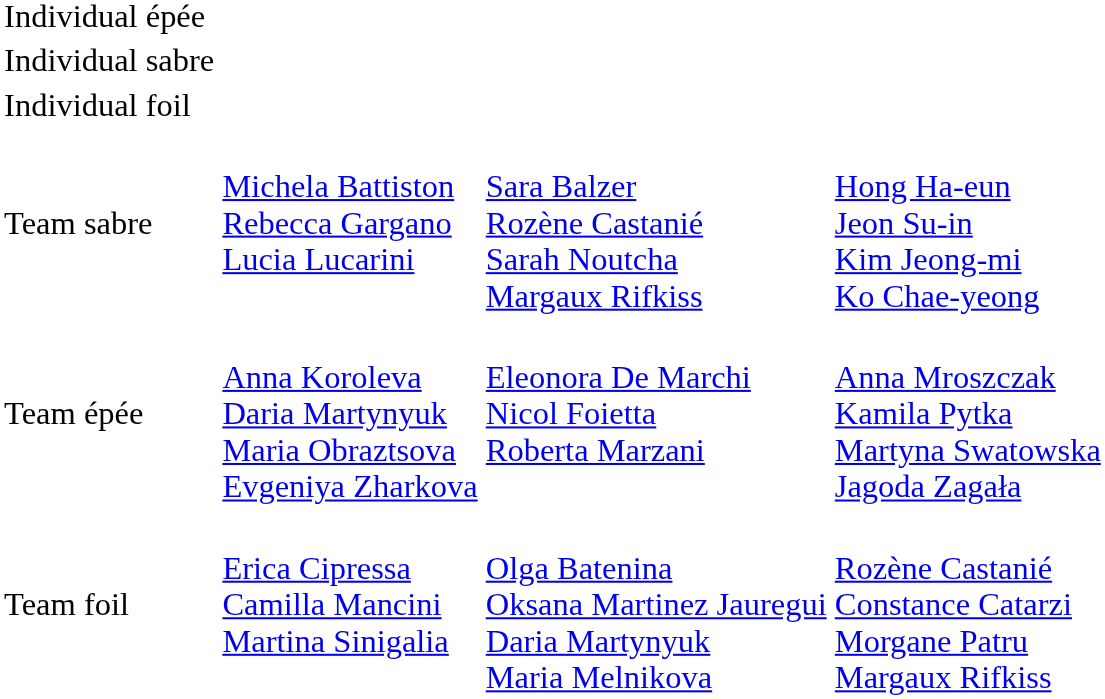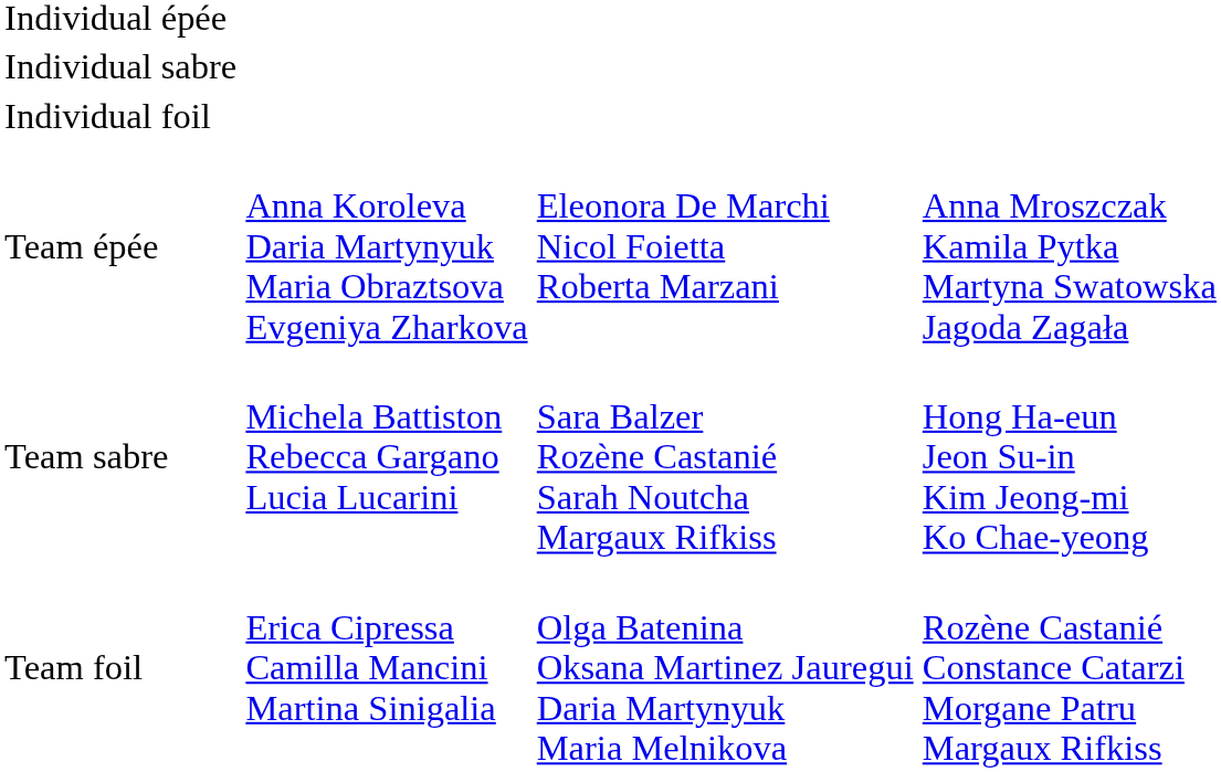rows swapped: Team épée <-> Team sabre
